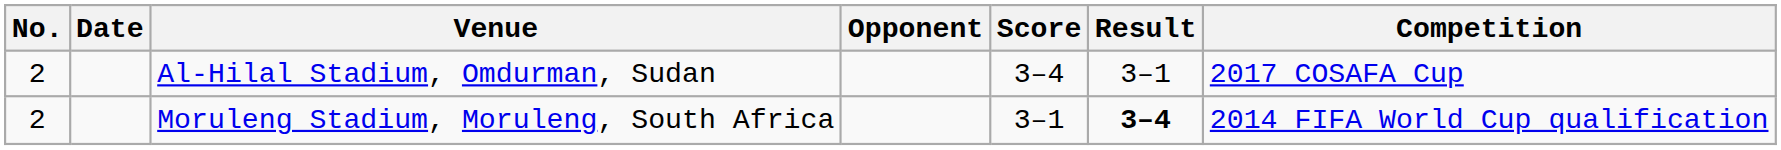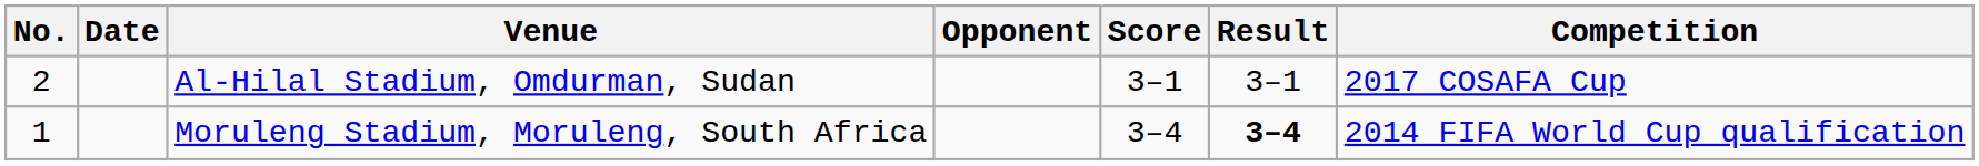Al-Hilal Stadium, Omdurman, Sudan | Score: 3–4 -> 3–1
Moruleng Stadium, Moruleng, South Africa | No.: 2 -> 1
Moruleng Stadium, Moruleng, South Africa | Score: 3–1 -> 3–4
